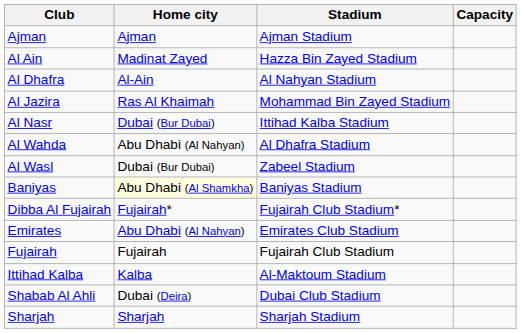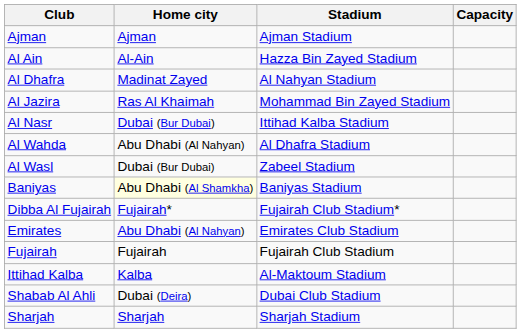Al Ain | Home city: Madinat Zayed -> Al-Ain
Al Dhafra | Home city: Al-Ain -> Madinat Zayed
